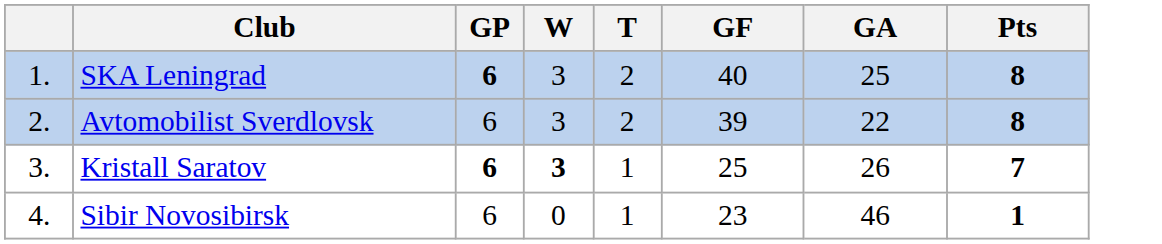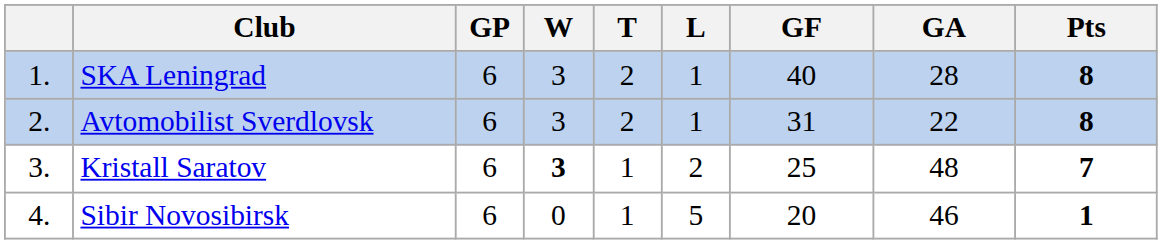+ column: L | 1 | 1 | 2 | 5
SKA Leningrad | GP: bold -> normal
SKA Leningrad | GA: 25 -> 28
Avtomobilist Sverdlovsk | GF: 39 -> 31
Kristall Saratov | GP: bold -> normal
Kristall Saratov | GA: 26 -> 48
Sibir Novosibirsk | GF: 23 -> 20
